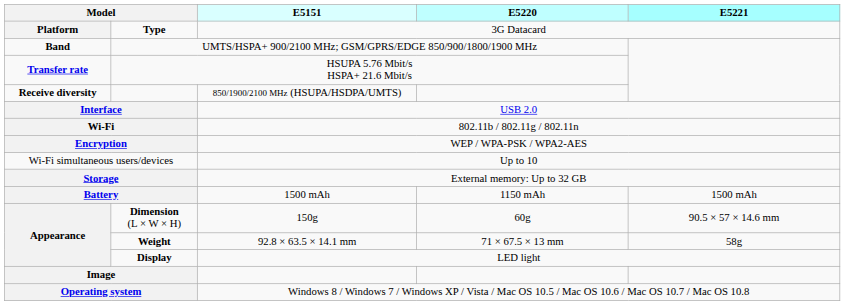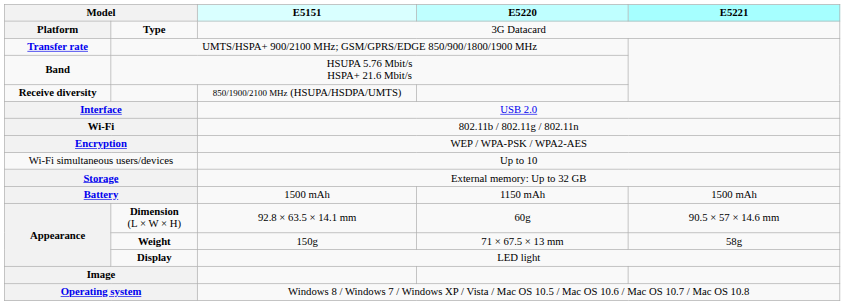UMTS/HSPA+ 900/2100 MHz; GSM/GPRS/EDGE 850/900/1800/1900 MHz | column 1: Band -> Transfer rate
HSUPA 5.76 Mbit/s HSPA+ 21.6 Mbit/s | column 1: Transfer rate -> Band
Dimension (L × W × H) | E5151: 150g -> 92.8 × 63.5 × 14.1 mm
Weight | E5151: 92.8 × 63.5 × 14.1 mm -> 150g
